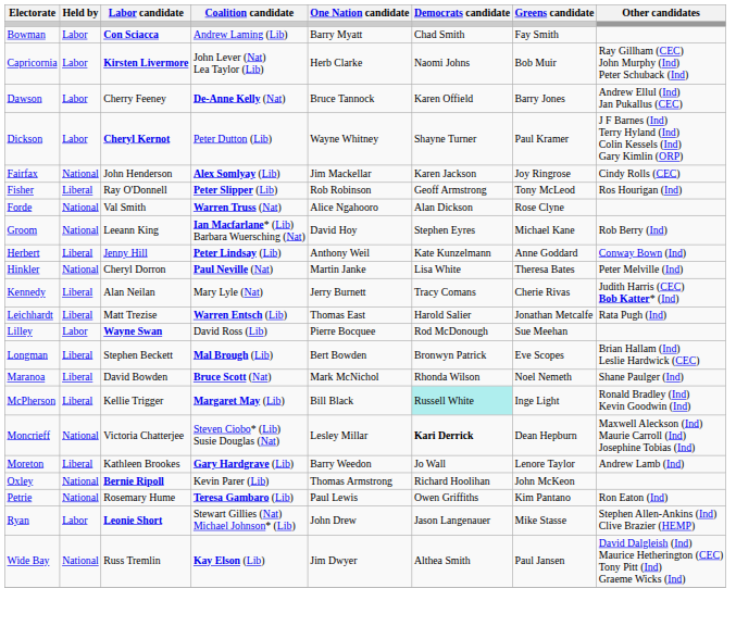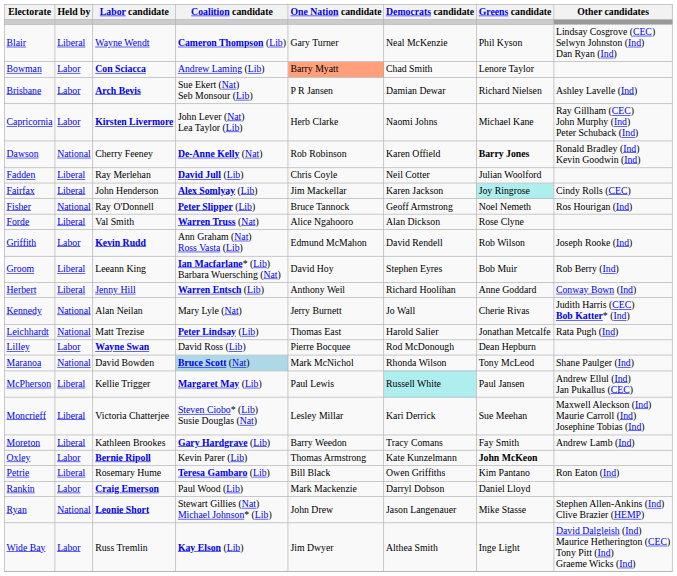+ row: Blair | Liberal | Wayne Wendt | Cameron Thompson (Lib) | Gary Turner | Neal McKenzie | Phil Kyson | Lindsay Cosgrove (CEC) Selwyn Johnston (Ind) Dan Ryan (Ind)
Bowman | One Nation candidate: no background -> lightsalmon background
Bowman | Greens candidate: Fay Smith -> Lenore Taylor
+ row: Brisbane | Labor | Arch Bevis | Sue Ekert (Nat) Seb Monsour (Lib) | P R Jansen | Damian Dewar | Richard Nielsen | Ashley Lavelle (Ind)
Capricornia | Greens candidate: Bob Muir -> Michael Kane
Dawson | Held by: Labor -> National
Dawson | One Nation candidate: Bruce Tannock -> Rob Robinson
Dawson | Greens candidate: normal -> bold
Dawson | Other candidates: Andrew Ellul (Ind) Jan Pukallus (CEC) -> Ronald Bradley (Ind) Kevin Goodwin (Ind)
- row: Dickson | Labor | Cheryl Kernot | Peter Dutton (Lib) | Wayne Whitney | Shayne Turner | Paul Kramer | J F Barnes (Ind) Terry Hyland (Ind) Colin Kessels (Ind) Gary Kimlin (ORP)
+ row: Fadden | Liberal | Ray Merlehan | David Jull (Lib) | Chris Coyle | Neil Cotter | Julian Woolford
Fairfax | Held by: National -> Liberal
Fairfax | Greens candidate: no background -> paleturquoise background
Fisher | Held by: Liberal -> National
Fisher | One Nation candidate: Rob Robinson -> Bruce Tannock
Fisher | Greens candidate: Tony McLeod -> Noel Nemeth
Forde | Held by: National -> Liberal
+ row: Griffith | Labor | Kevin Rudd | Ann Graham (Nat) Ross Vasta (Lib) | Edmund McMahon | David Rendell | Rob Wilson | Joseph Rooke (Ind)
Groom | Held by: National -> Liberal
Groom | Greens candidate: Michael Kane -> Bob Muir
Herbert | Coalition candidate: Peter Lindsay (Lib) -> Warren Entsch (Lib)
Herbert | Democrats candidate: Kate Kunzelmann -> Richard Hoolihan
- row: Hinkler | National | Cheryl Dorron | Paul Neville (Nat) | Martin Janke | Lisa White | Theresa Bates | Peter Melville (Ind)
Kennedy | Held by: Liberal -> National
Kennedy | Democrats candidate: Tracy Comans -> Jo Wall
Leichhardt | Held by: Liberal -> National
Leichhardt | Coalition candidate: Warren Entsch (Lib) -> Peter Lindsay (Lib)
Lilley | Greens candidate: Sue Meehan -> Dean Hepburn
- row: Longman | Liberal | Stephen Beckett | Mal Brough (Lib) | Bert Bowden | Bronwyn Patrick | Eve Scopes | Brian Hallam (Ind) Leslie Hardwick (CEC)
Maranoa | Held by: Liberal -> National
Maranoa | Coalition candidate: no background -> lightblue background
Maranoa | Greens candidate: Noel Nemeth -> Tony McLeod
McPherson | One Nation candidate: Bill Black -> Paul Lewis
McPherson | Greens candidate: Inge Light -> Paul Jansen
McPherson | Other candidates: Ronald Bradley (Ind) Kevin Goodwin (Ind) -> Andrew Ellul (Ind) Jan Pukallus (CEC)
Moncrieff | Held by: National -> Liberal
Moncrieff | Democrats candidate: bold -> normal
Moncrieff | Greens candidate: Dean Hepburn -> Sue Meehan
Moreton | Democrats candidate: Jo Wall -> Tracy Comans
Moreton | Greens candidate: Lenore Taylor -> Fay Smith
Oxley | Held by: National -> Labor
Oxley | Democrats candidate: Richard Hoolihan -> Kate Kunzelmann
Oxley | Greens candidate: normal -> bold
Petrie | Held by: National -> Liberal
Petrie | One Nation candidate: Paul Lewis -> Bill Black
+ row: Rankin | Labor | Craig Emerson | Paul Wood (Lib) | Mark Mackenzie | Darryl Dobson | Daniel Lloyd
Ryan | Held by: Labor -> National
Wide Bay | Held by: National -> Labor
Wide Bay | Greens candidate: Paul Jansen -> Inge Light
